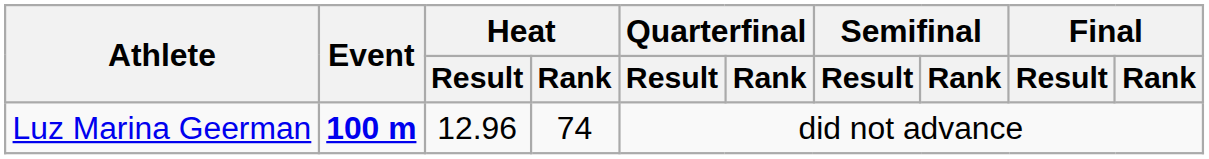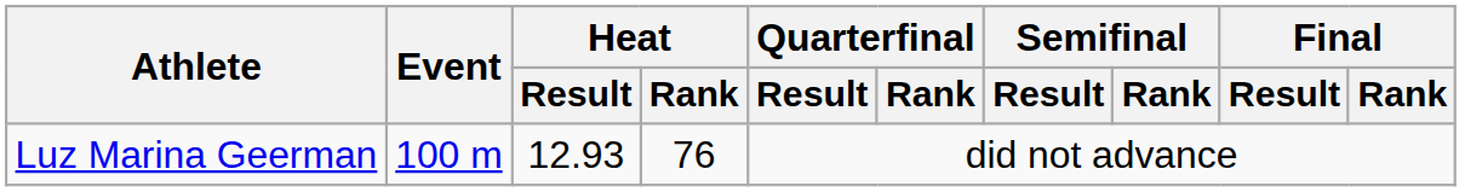Luz Marina Geerman | Event: bold -> normal
Luz Marina Geerman | Heat / Result: 12.96 -> 12.93
Luz Marina Geerman | Heat / Rank: 74 -> 76
